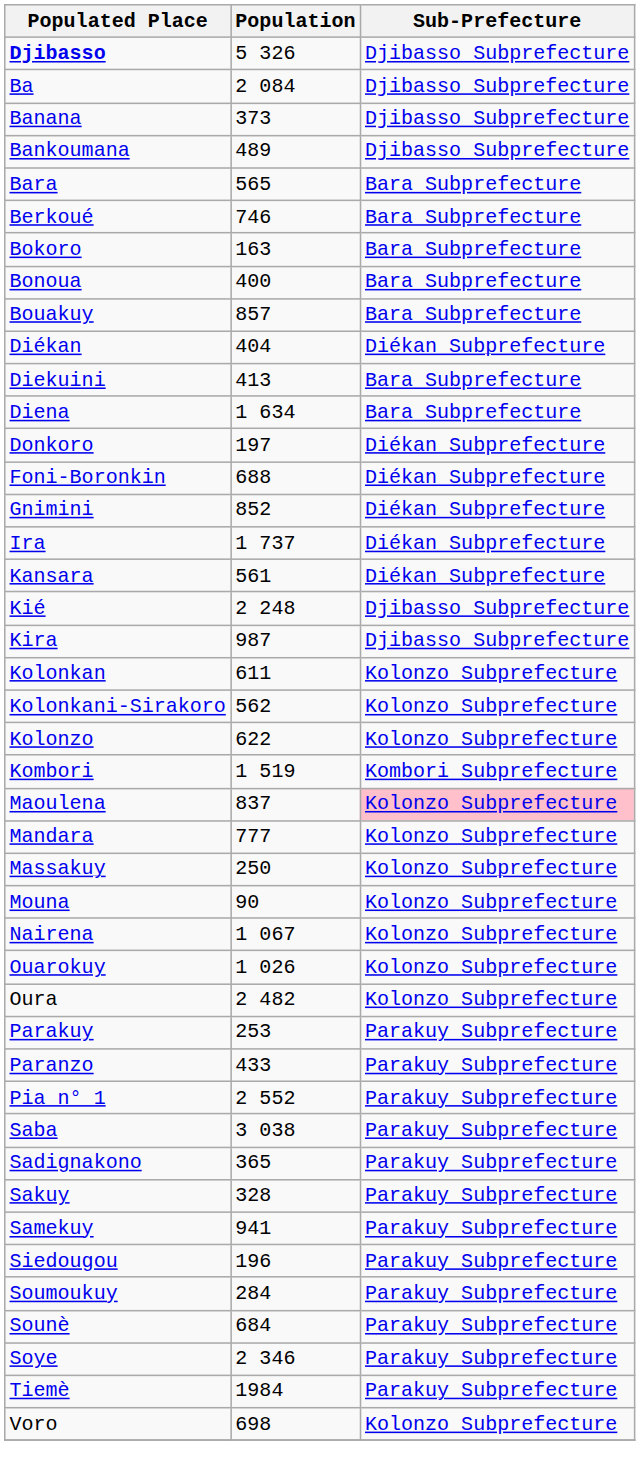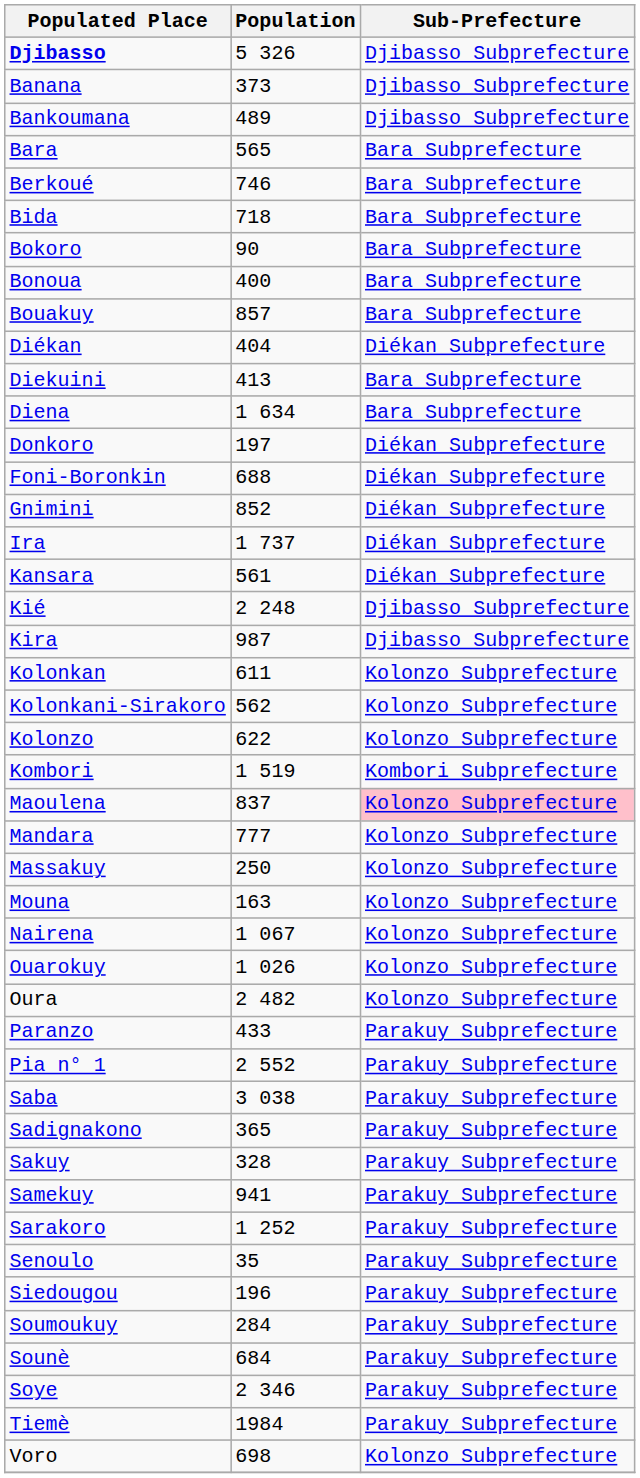- row: Ba | 2 084 | Djibasso Subprefecture
+ row: Bida | 718 | Bara Subprefecture
Bokoro | Population: 163 -> 90
Mouna | Population: 90 -> 163
- row: Parakuy | 253 | Parakuy Subprefecture
+ row: Sarakoro | 1 252 | Parakuy Subprefecture
+ row: Senoulo | 35 | Parakuy Subprefecture
